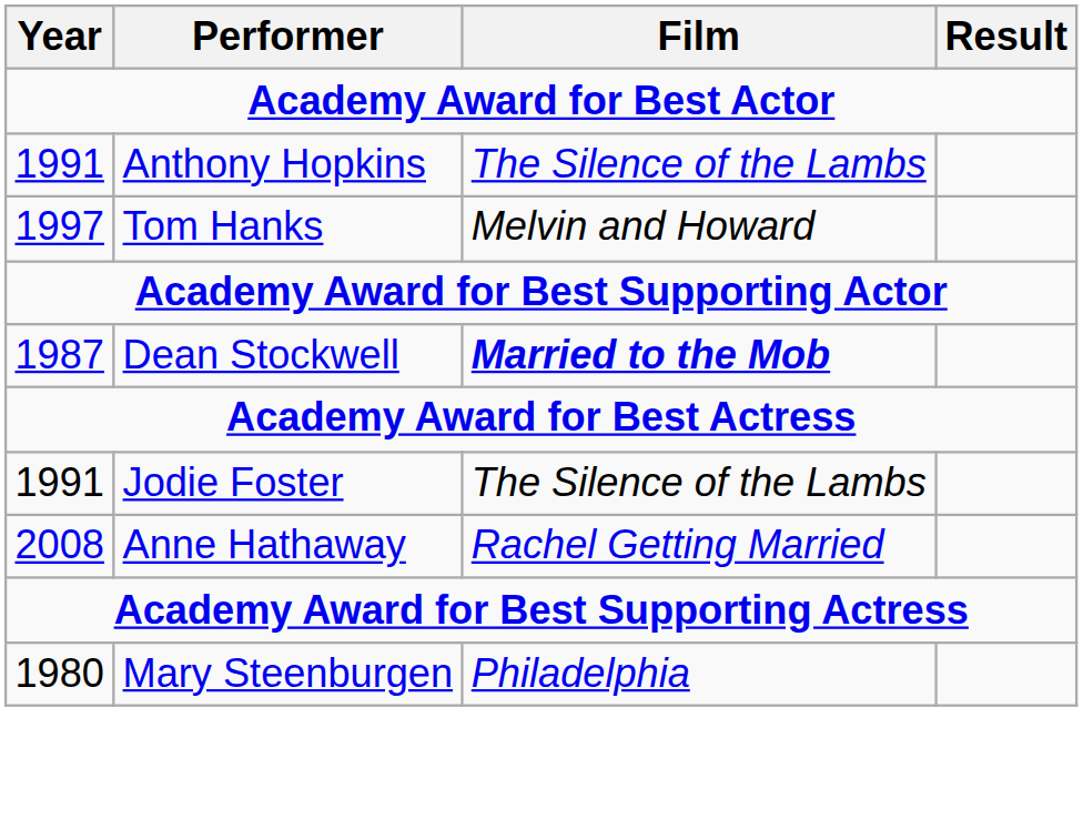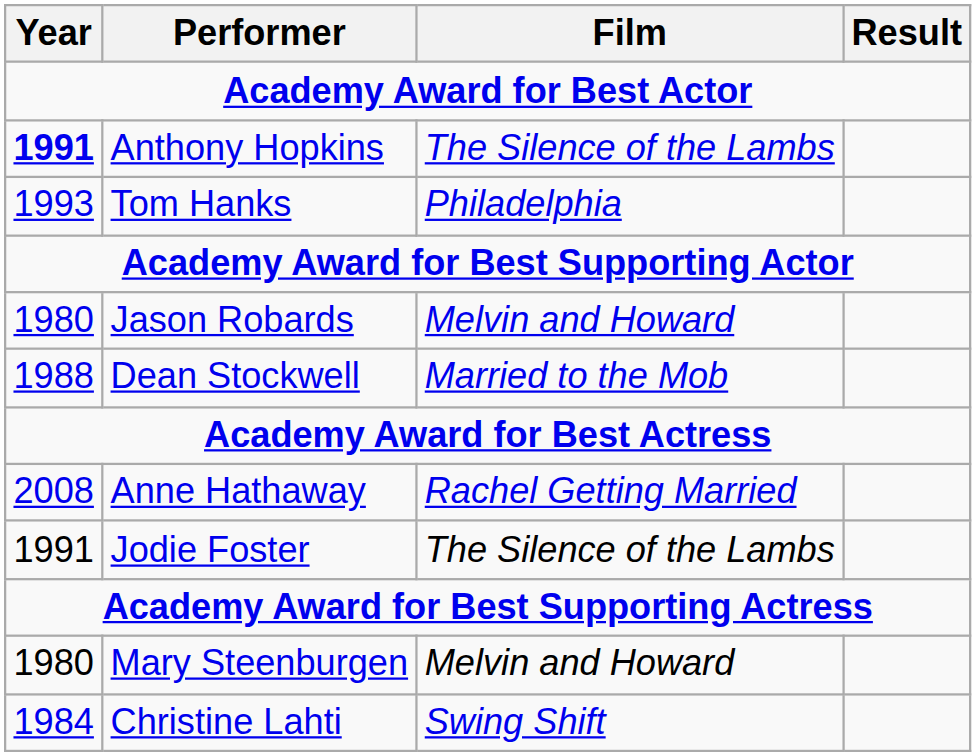Anthony Hopkins | Year: normal -> bold
Tom Hanks | Year: 1997 -> 1993
Tom Hanks | Film: Melvin and Howard -> Philadelphia
+ row: 1980 | Jason Robards | Melvin and Howard
Dean Stockwell | Year: 1987 -> 1988
Dean Stockwell | Film: bold -> normal
rows swapped: Jodie Foster <-> Anne Hathaway
Mary Steenburgen | Film: Philadelphia -> Melvin and Howard
+ row: 1984 | Christine Lahti | Swing Shift
